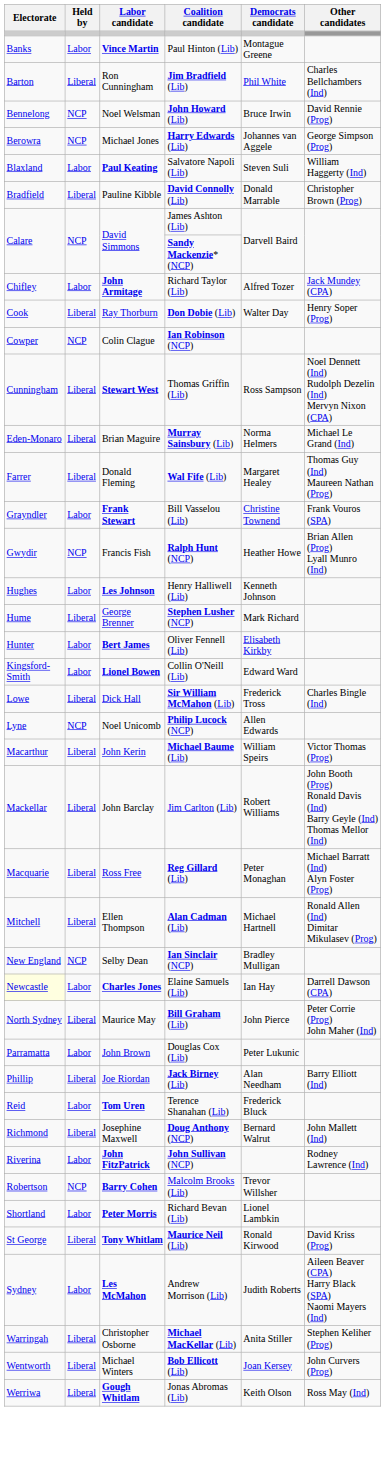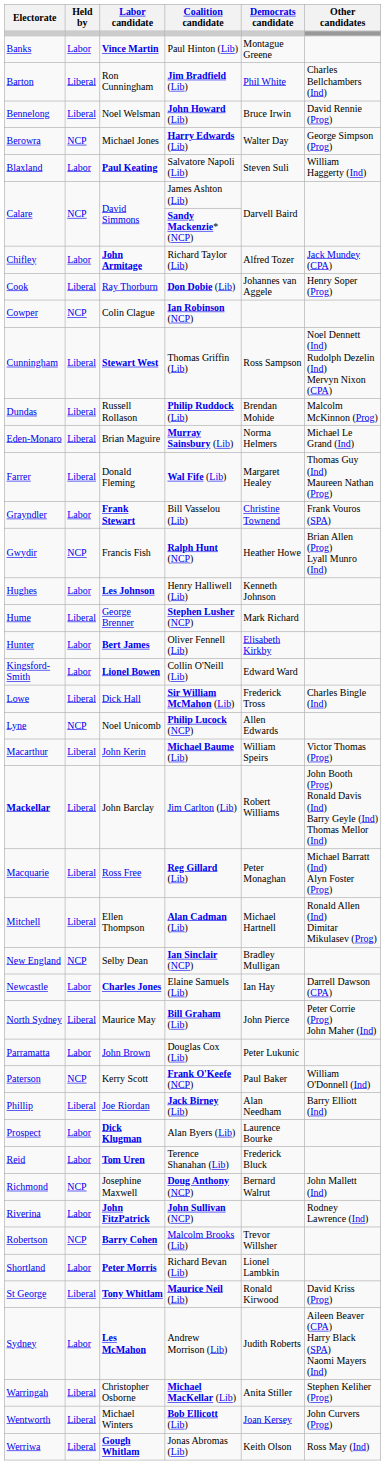John Howard (Lib) | Held by: NCP -> Liberal
Harry Edwards (Lib) | Democrats candidate: Johannes van Aggele -> Walter Day
- row: Bradfield | Liberal | Pauline Kibble | David Connolly (Lib) | Donald Marrable | Christopher Brown (Prog)
Don Dobie (Lib) | Democrats candidate: Walter Day -> Johannes van Aggele
+ row: Dundas | Liberal | Russell Rollason | Philip Ruddock (Lib) | Brendan Mohide | Malcolm McKinnon (Prog)
Jim Carlton (Lib) | Electorate: normal -> bold
Elaine Samuels (Lib) | Electorate: lightyellow background -> no background
+ row: Paterson | NCP | Kerry Scott | Frank O'Keefe (NCP) | Paul Baker | William O'Donnell (Ind)
+ row: Prospect | Labor | Dick Klugman | Alan Byers (Lib) | Laurence Bourke
Doug Anthony (NCP) | Held by: Liberal -> NCP
